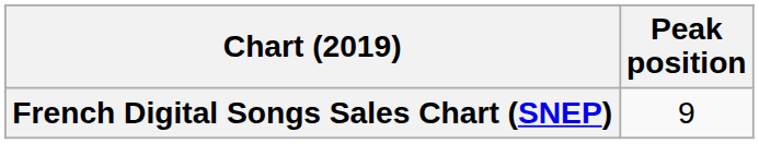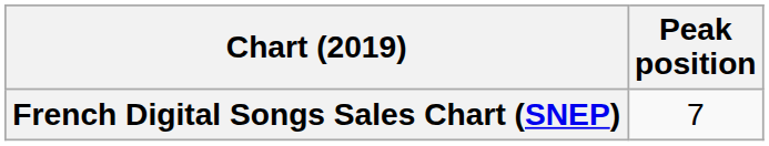French Digital Songs Sales Chart (SNEP) | Peak position: 9 -> 7
